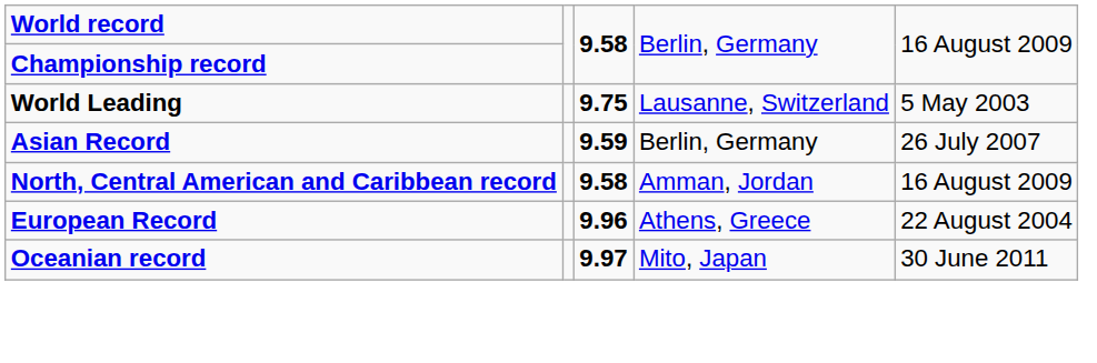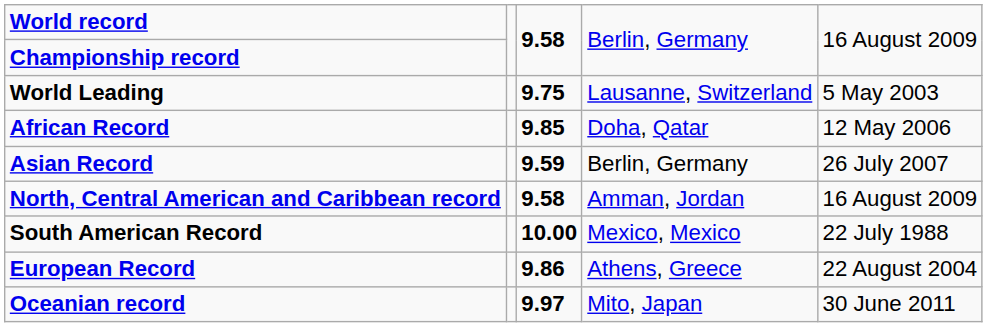+ row: African Record | 9.85 | Doha, Qatar | 12 May 2006
+ row: South American Record | 10.00 | Mexico, Mexico | 22 July 1988
European Record | column 3: 9.96 -> 9.86
